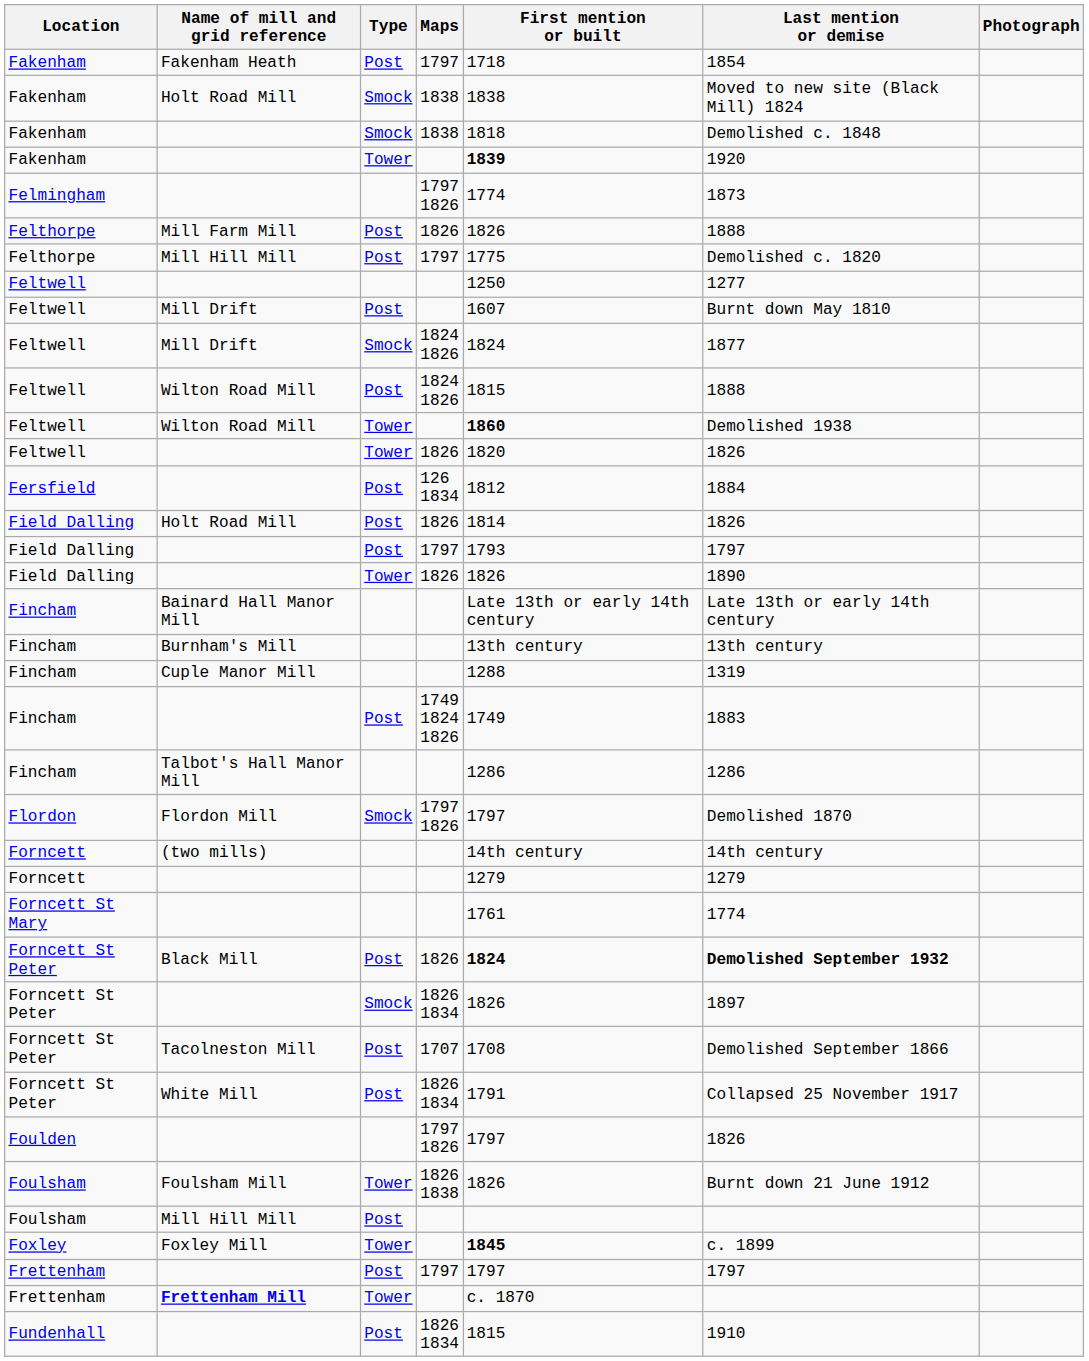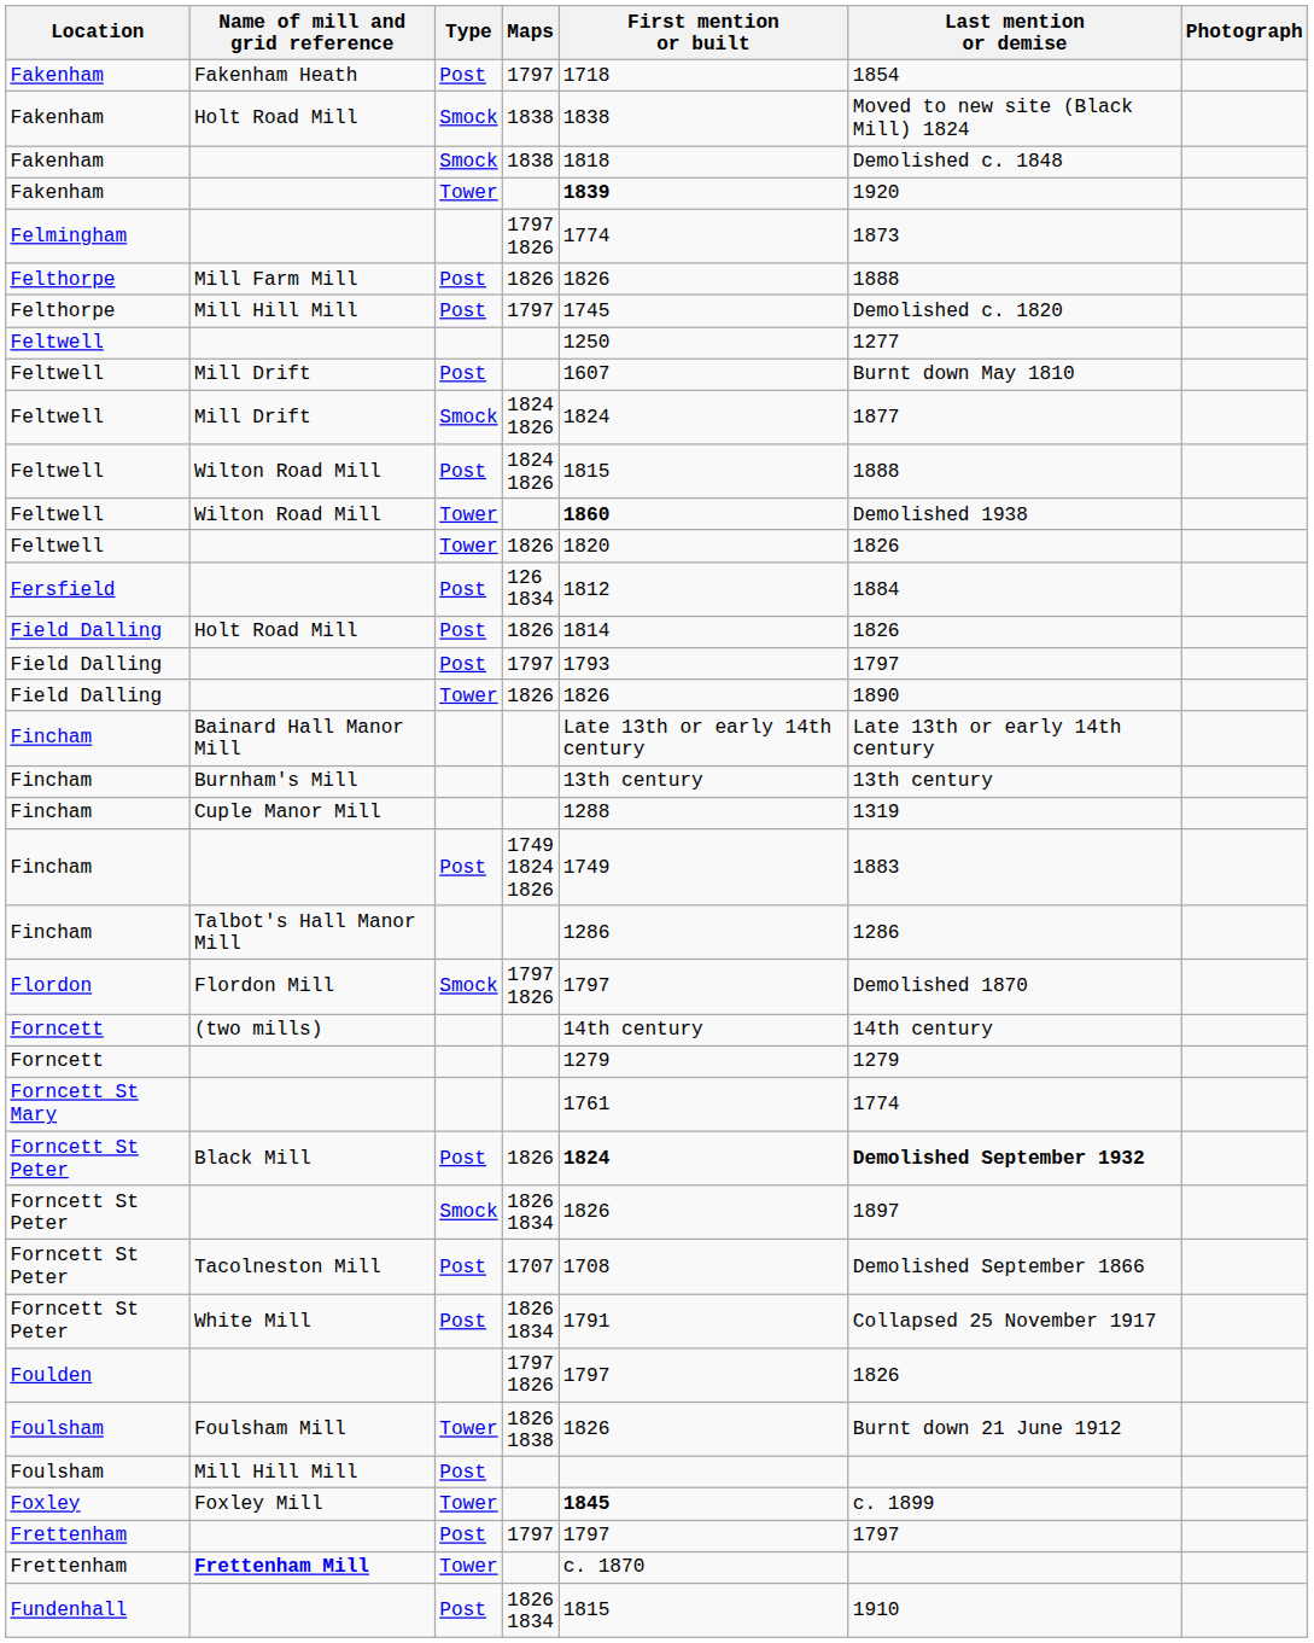Felthorpe / Mill Hill Mill | First mention or built: 1775 -> 1745
